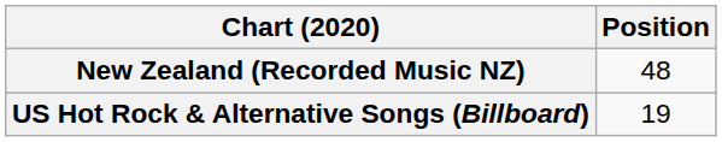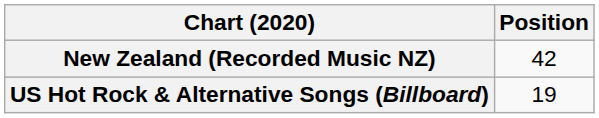New Zealand (Recorded Music NZ) | Position: 48 -> 42
